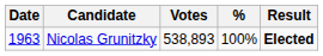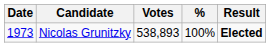Nicolas Grunitzky | Date: 1963 -> 1973
